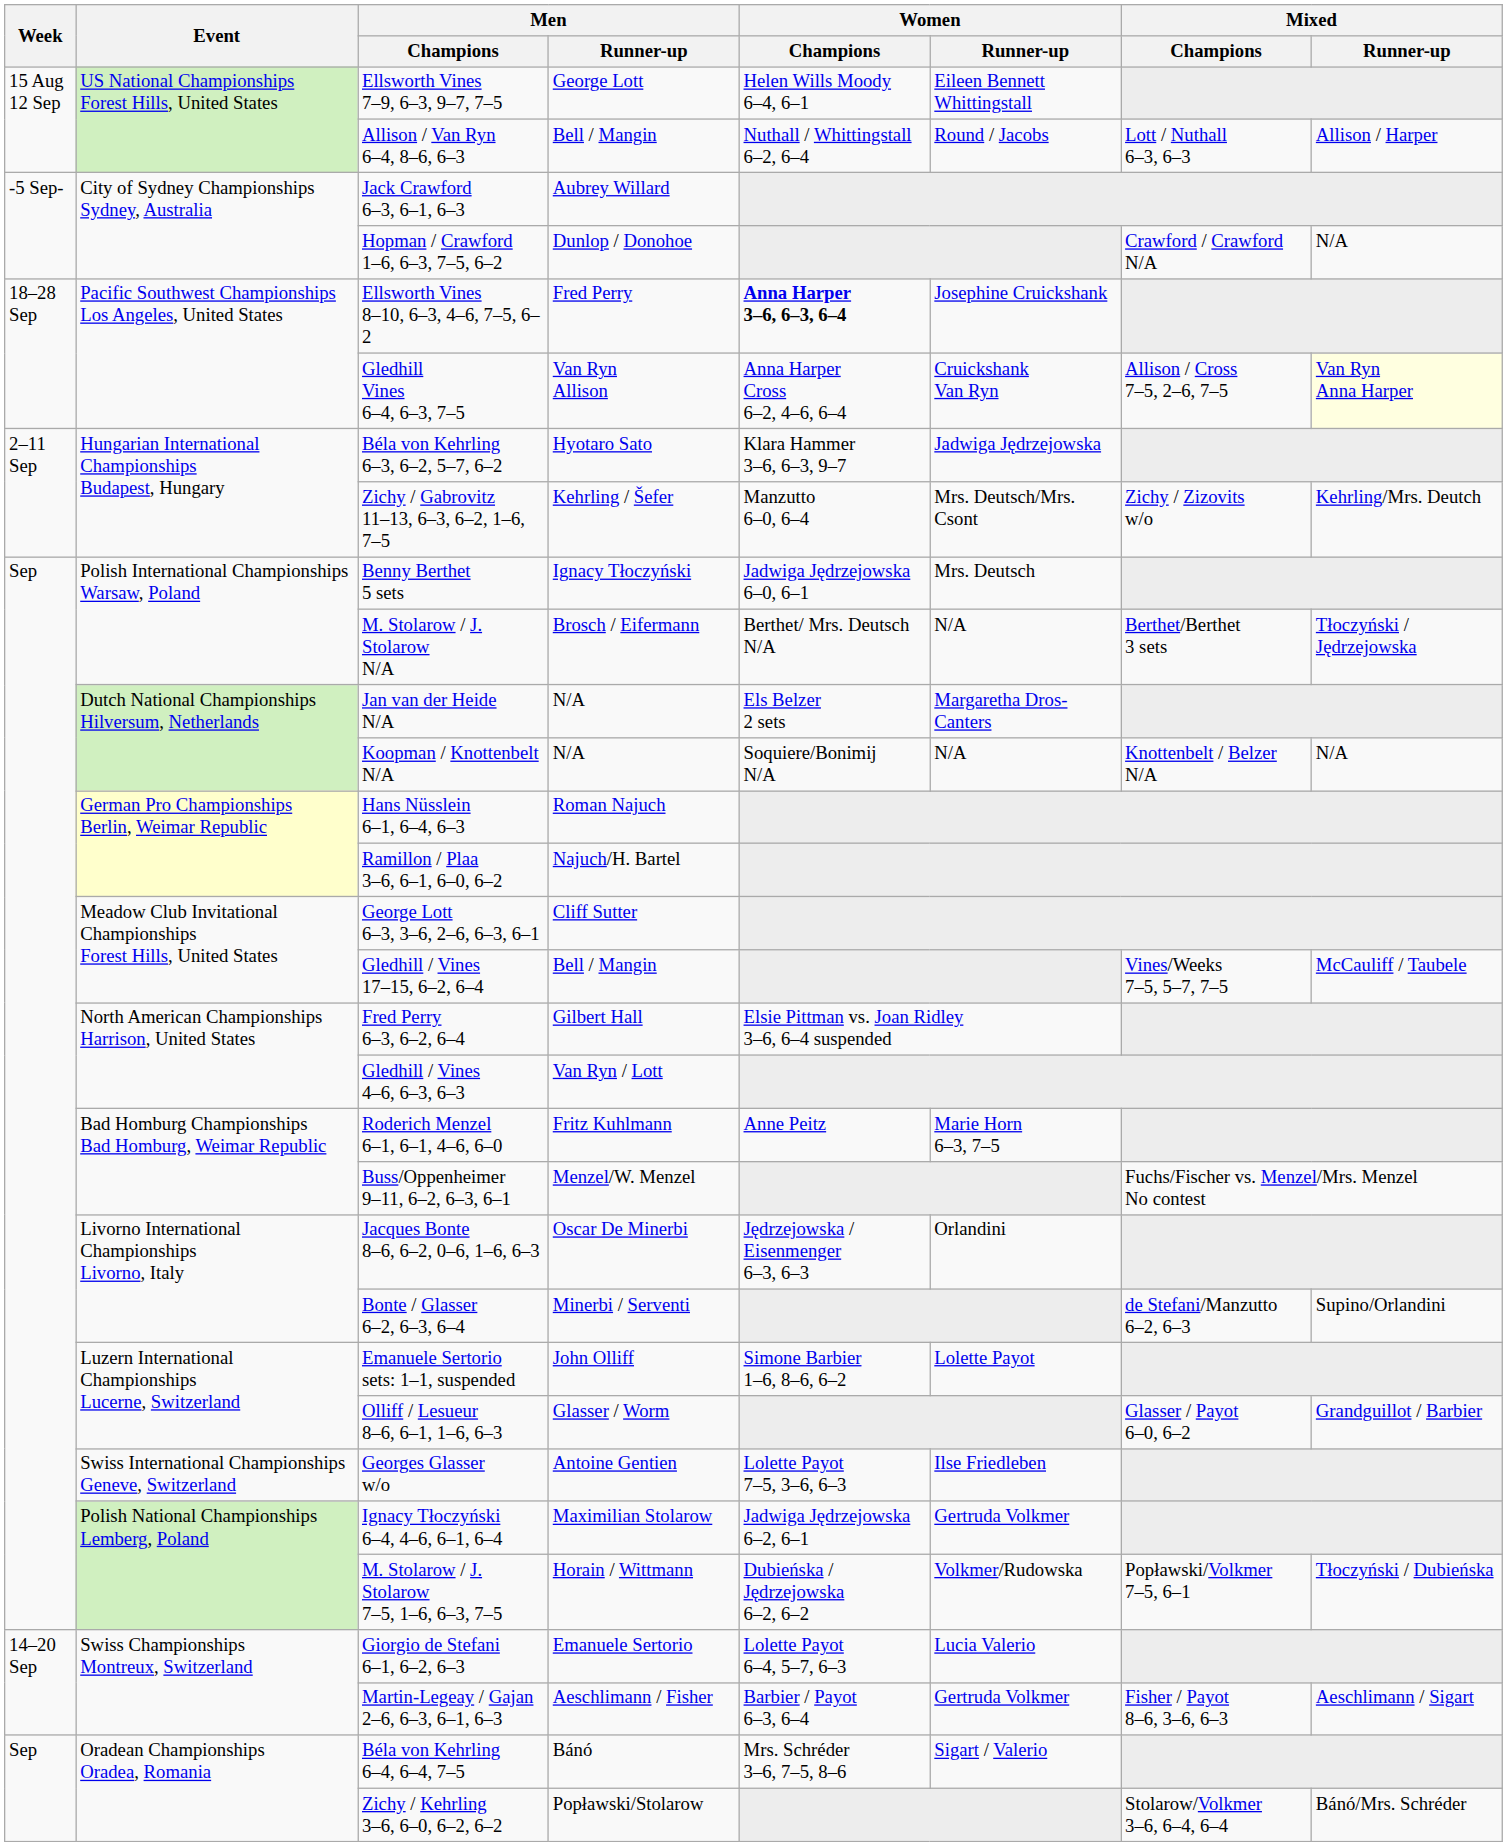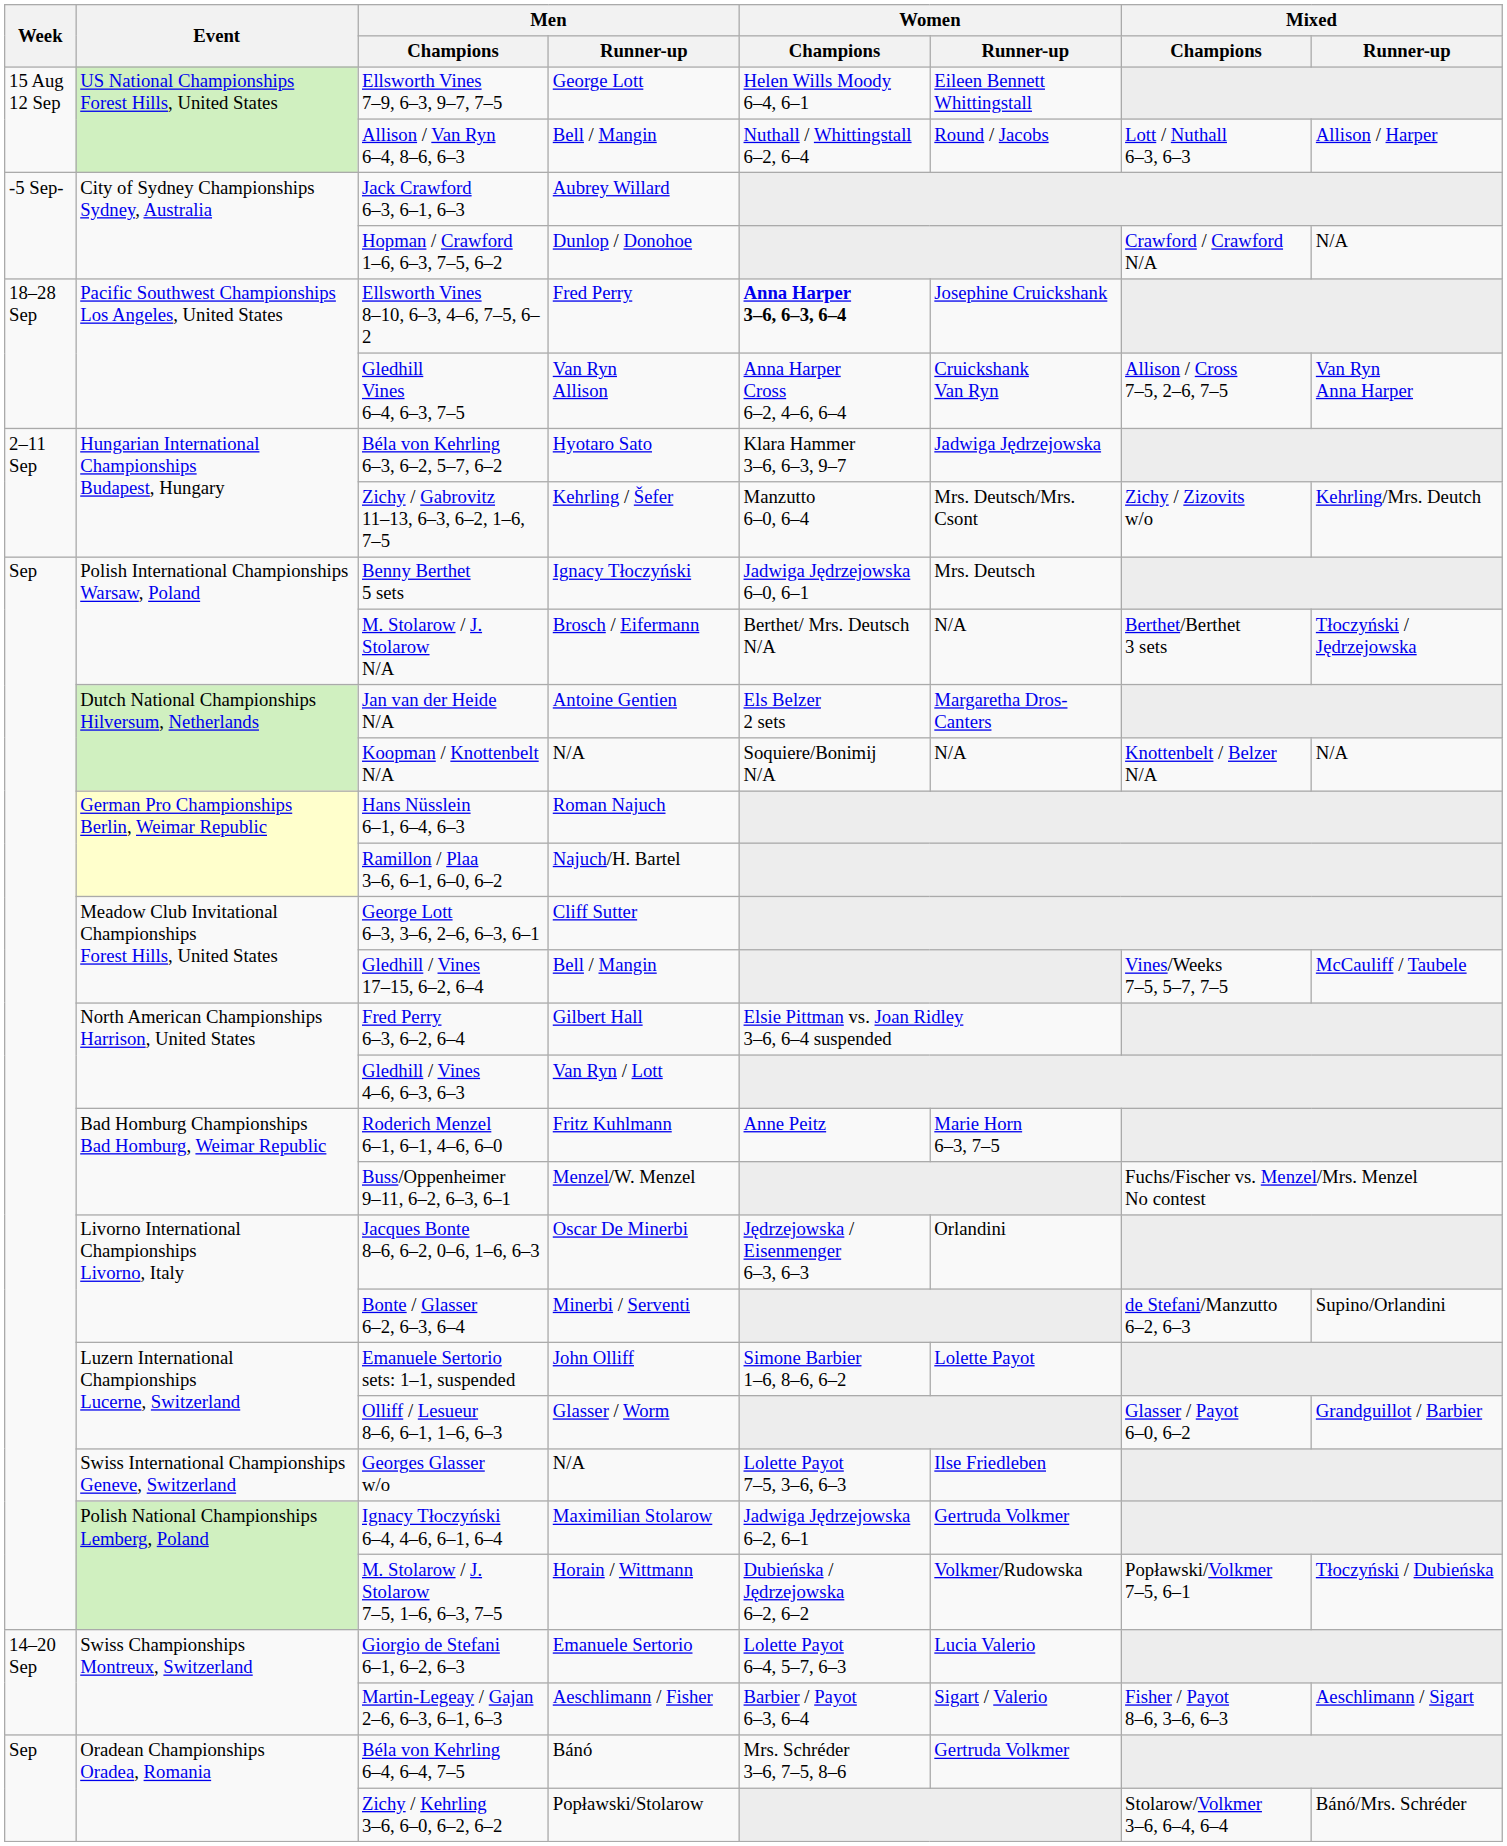Gledhill Vines 6–4, 6–3, 7–5 | Mixed / Runner-up: lightyellow background -> no background
Jan van der Heide N/A | Men / Runner-up: N/A -> Antoine Gentien
Georges Glasser w/o | Men / Runner-up: Antoine Gentien -> N/A
Martin-Legeay / Gajan 2–6, 6–3, 6–1, 6–3 | Women / Runner-up: Gertruda Volkmer -> Sigart / Valerio
Béla von Kehrling 6–4, 6–4, 7–5 | Women / Runner-up: Sigart / Valerio -> Gertruda Volkmer
